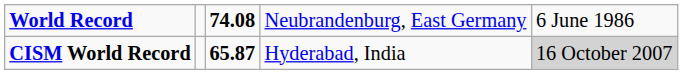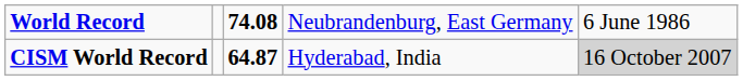CISM World Record | column 3: 65.87 -> 64.87
